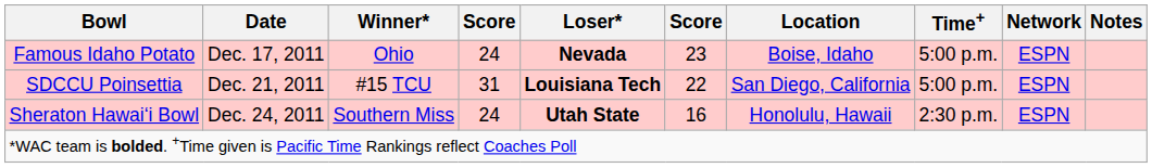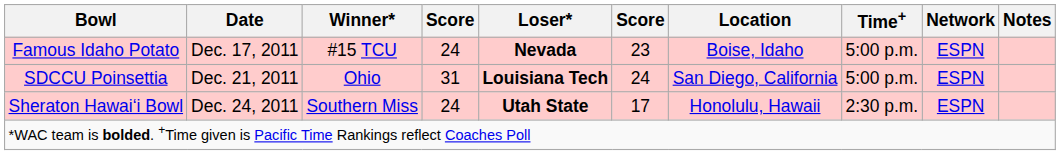Famous Idaho Potato | Winner*: Ohio -> #15 TCU
SDCCU Poinsettia | Winner*: #15 TCU -> Ohio
SDCCU Poinsettia | column 6: 22 -> 24
Sheraton Hawaiʻi Bowl | column 6: 16 -> 17
